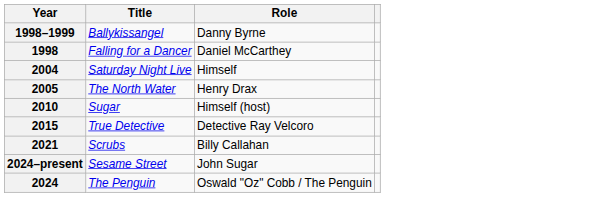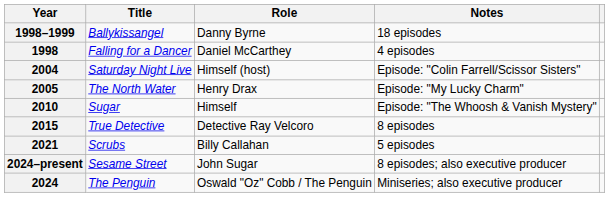+ column: Notes | 18 episodes | 4 episodes | Episode: "Colin Farrell/Scissor Sisters" | Episode: "My Lucky Charm" | Episode: "The Whoosh & Vanish Mystery" | 8 episodes | 5 episodes | 8 episodes; also executive producer | Miniseries; also executive producer
2004 | Role: Himself -> Himself (host)
2010 | Role: Himself (host) -> Himself
